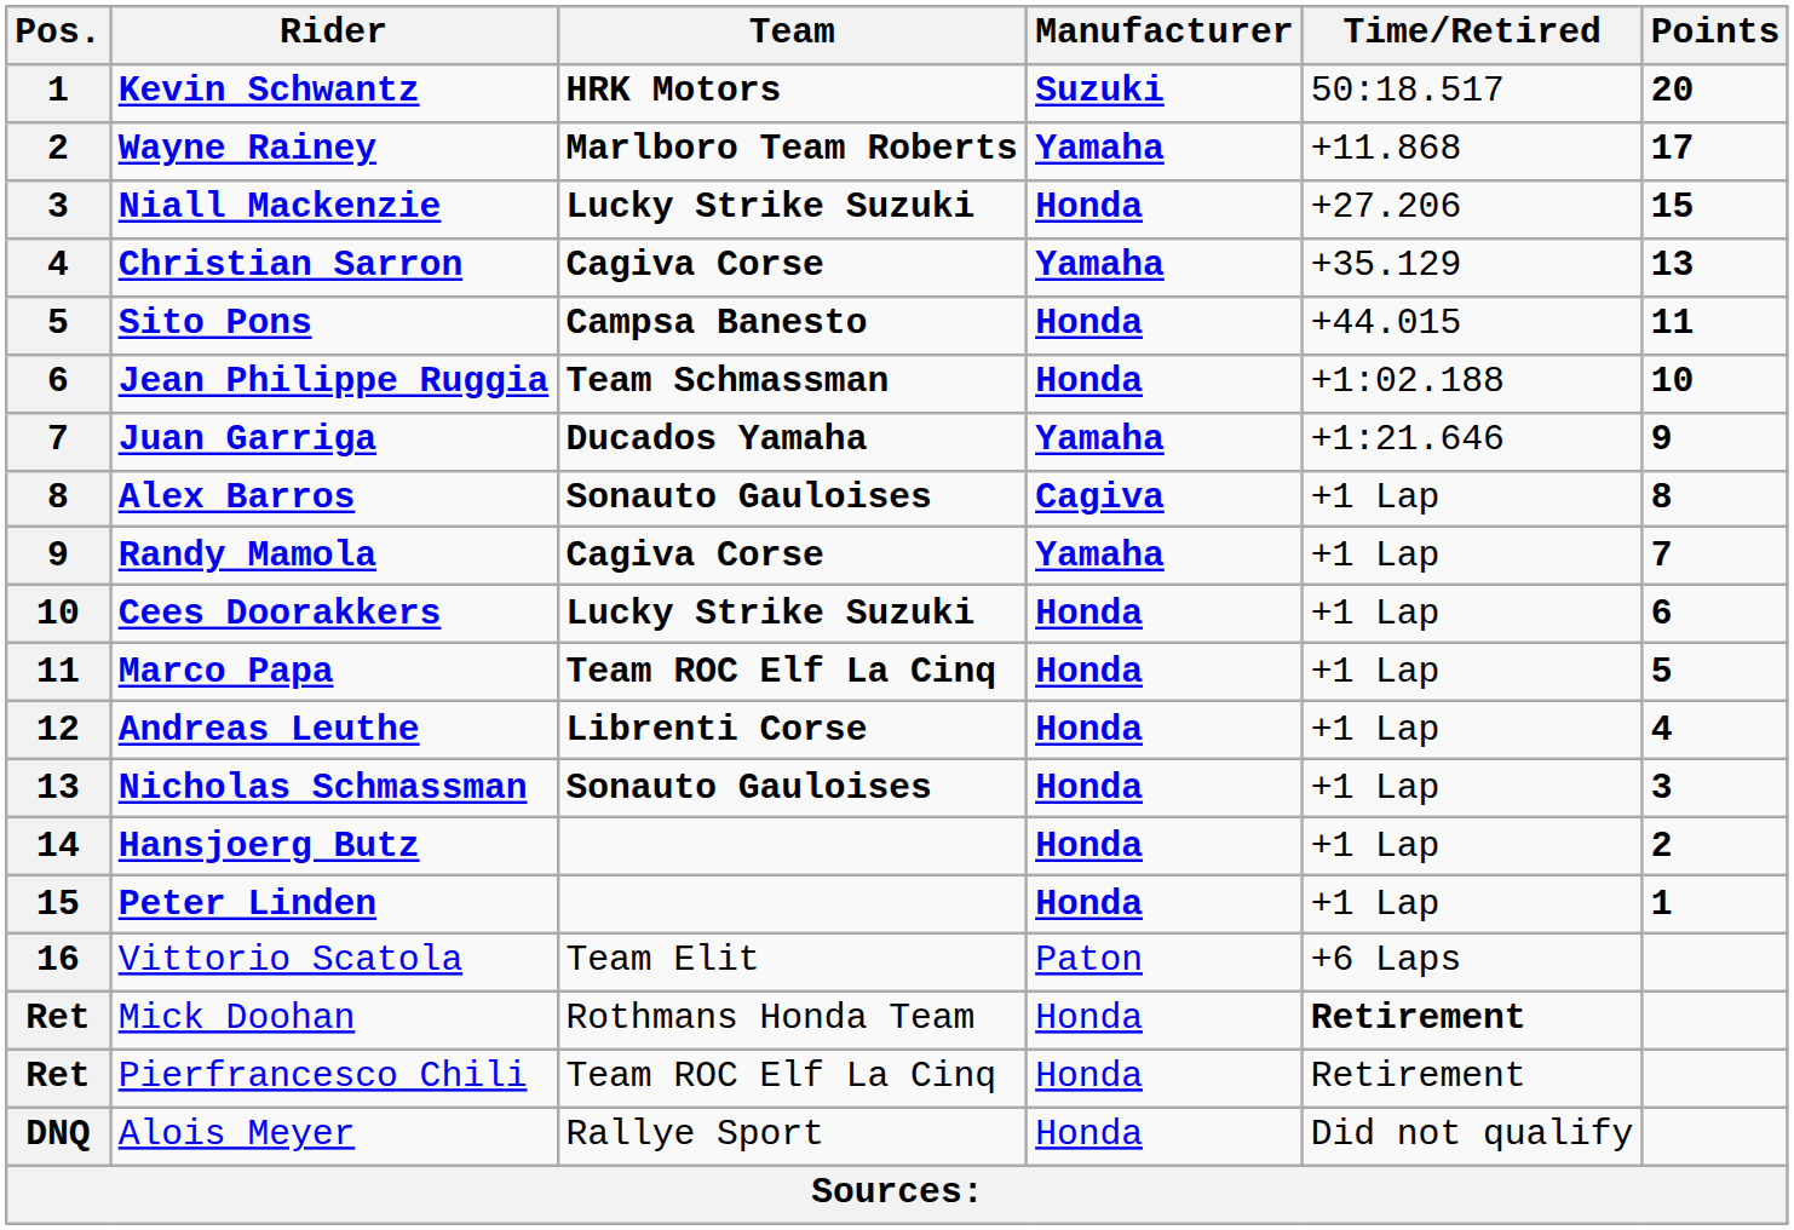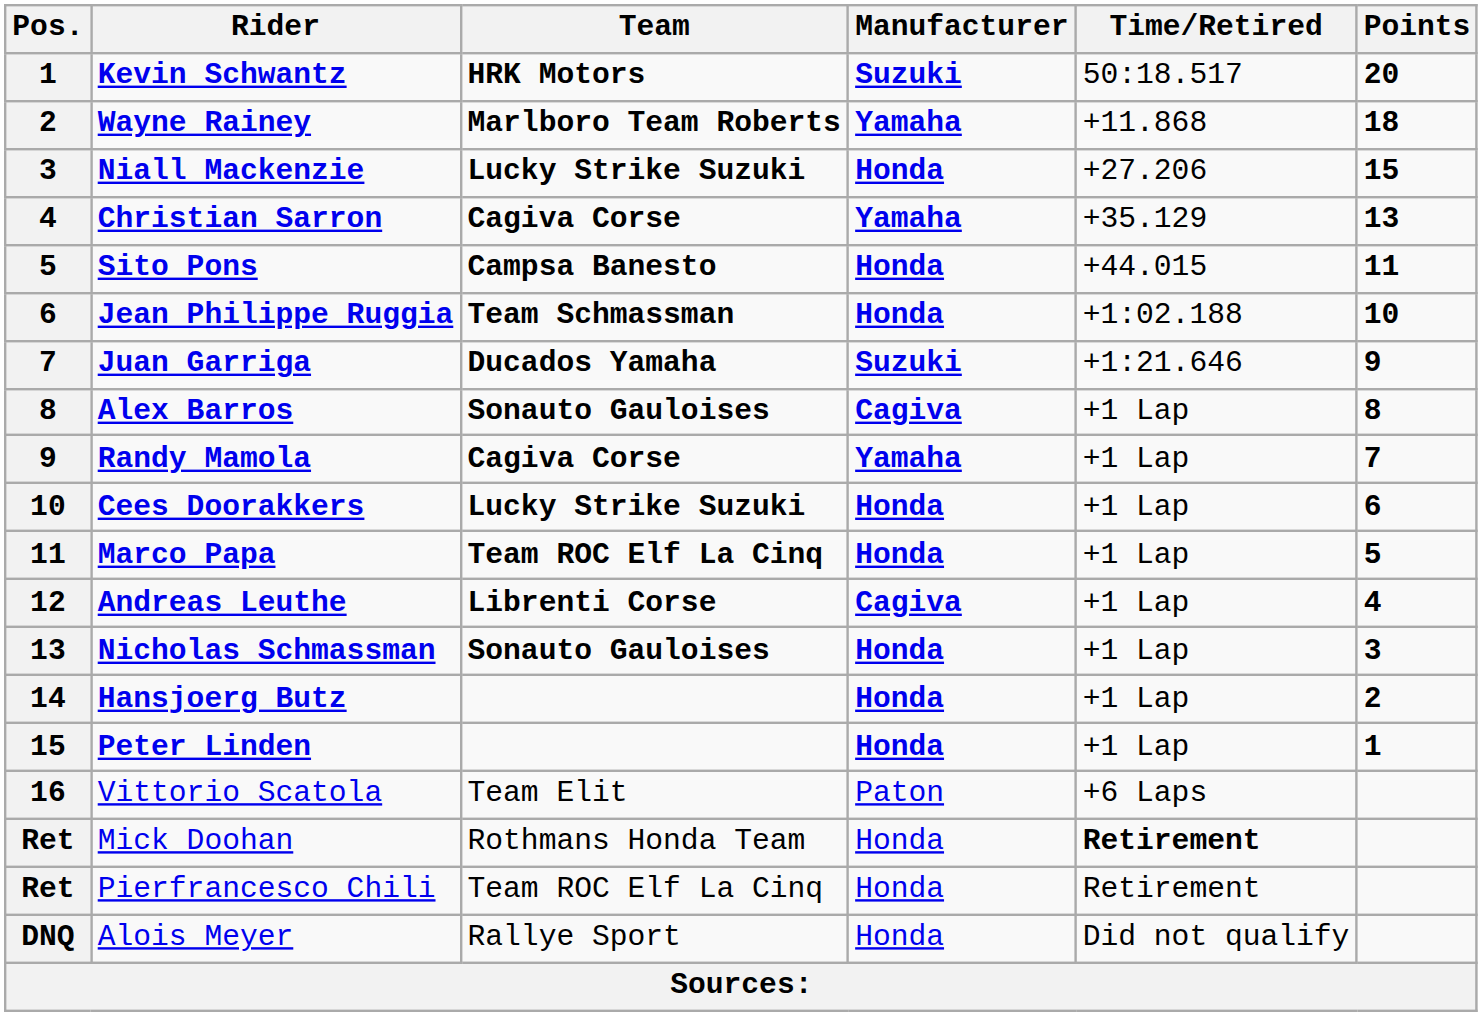Wayne Rainey | Points: 17 -> 18
Juan Garriga | Manufacturer: Yamaha -> Suzuki
Andreas Leuthe | Manufacturer: Honda -> Cagiva
